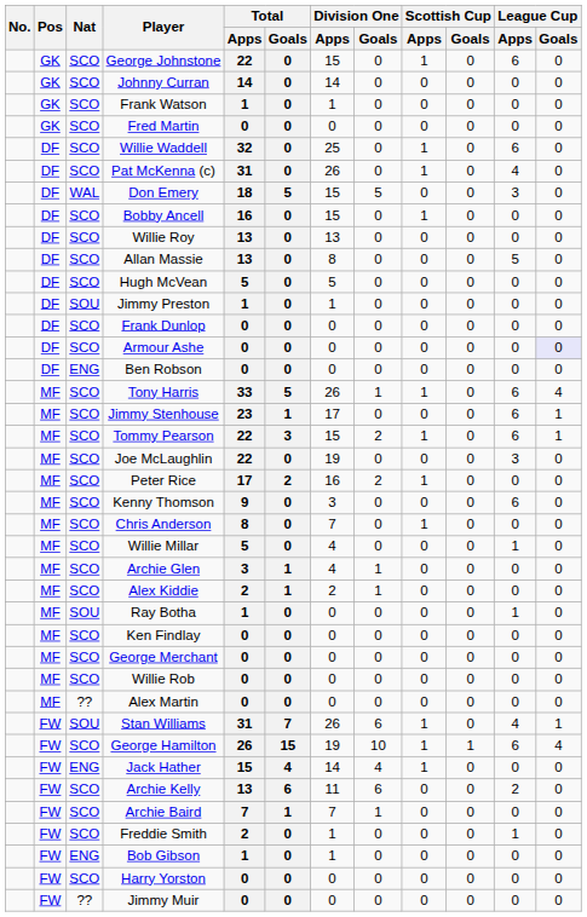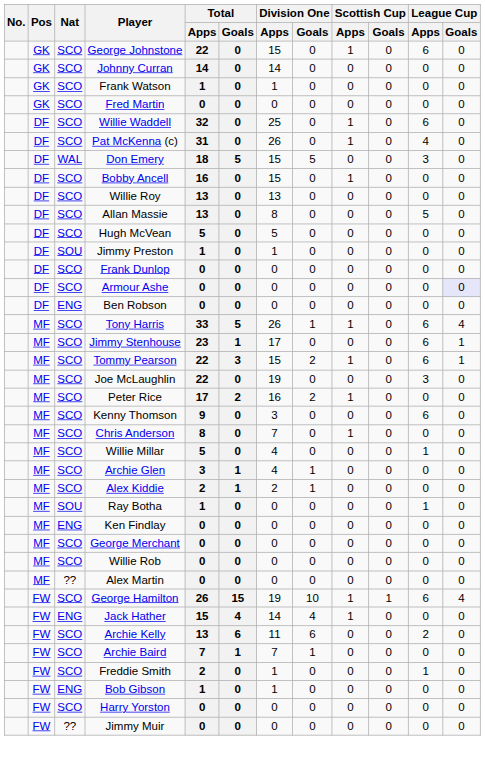Ken Findlay | Nat: SCO -> ENG
- row: FW | SOU | Stan Williams | 31 | 7 | 26 | 6 | 1 | 0 | 4 | 1
